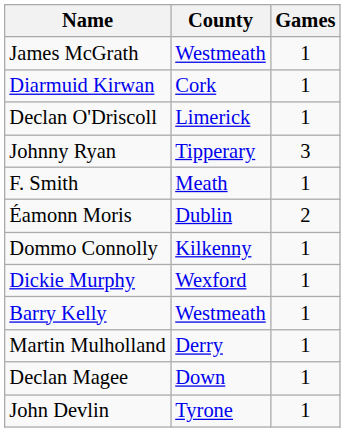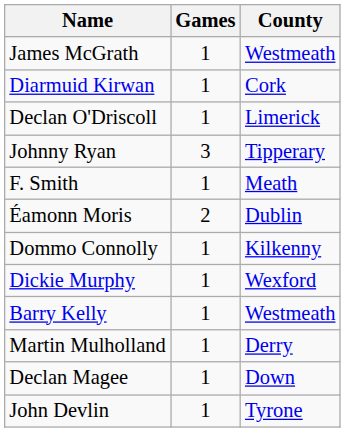columns swapped: County <-> Games
